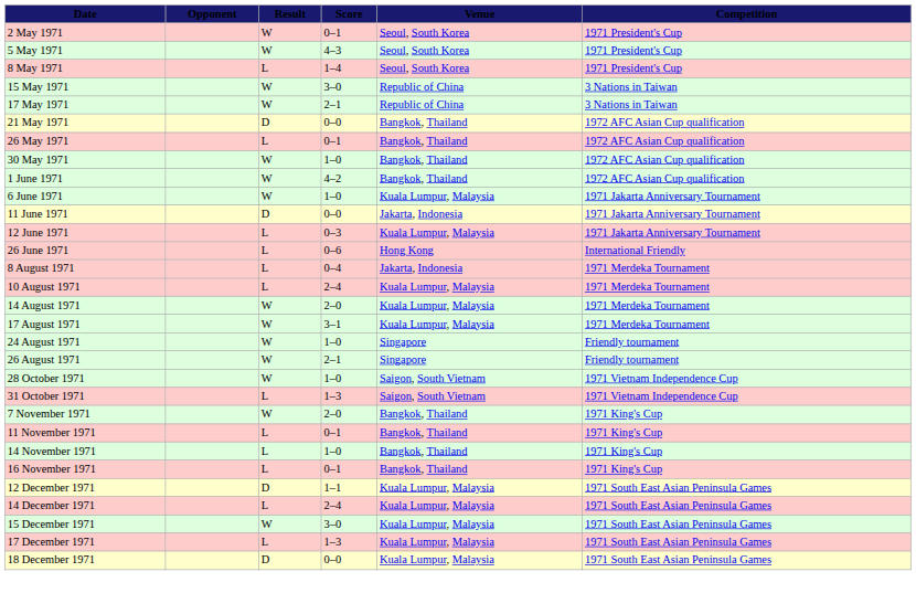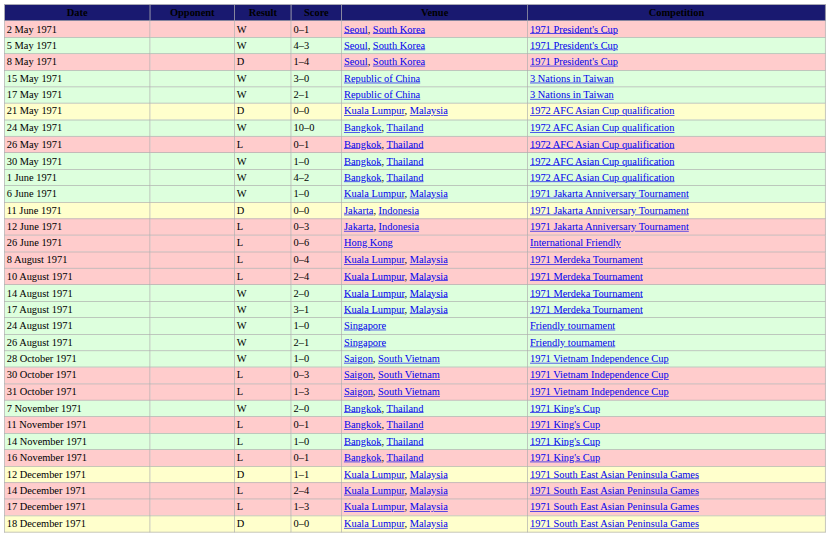8 May 1971 | Result: L -> D
21 May 1971 | Venue: Bangkok, Thailand -> Kuala Lumpur, Malaysia
+ row: 24 May 1971 | W | 10–0 | Bangkok, Thailand | 1972 AFC Asian Cup qualification
12 June 1971 | Venue: Kuala Lumpur, Malaysia -> Jakarta, Indonesia
8 August 1971 | Venue: Jakarta, Indonesia -> Kuala Lumpur, Malaysia
+ row: 30 October 1971 | L | 0–3 | Saigon, South Vietnam | 1971 Vietnam Independence Cup
- row: 15 December 1971 | W | 3–0 | Kuala Lumpur, Malaysia | 1971 South East Asian Peninsula Games
